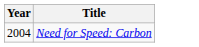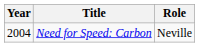+ column: Role | Neville
